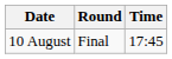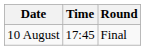columns swapped: Time <-> Round
